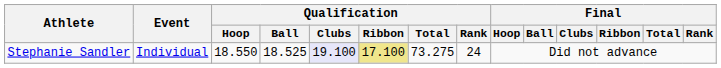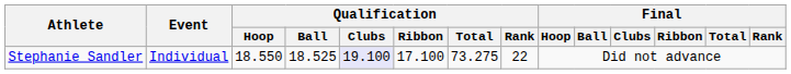Stephanie Sandler | Qualification / Ribbon: khaki background -> no background
Stephanie Sandler | Qualification / Rank: 24 -> 22
